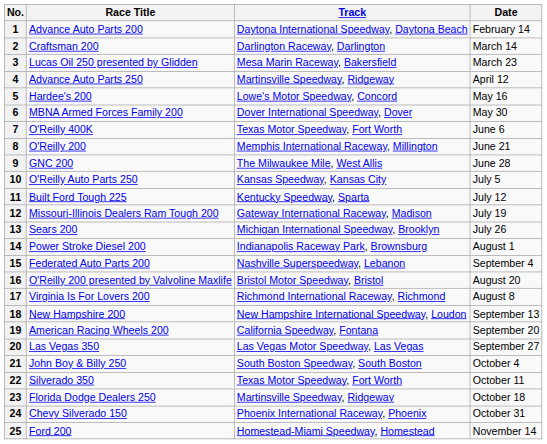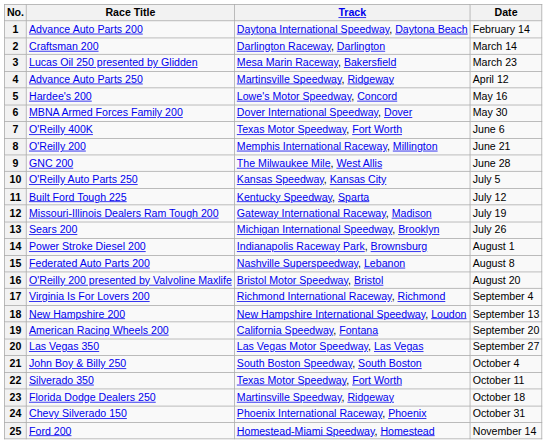15 | Date: September 4 -> August 8
17 | Date: August 8 -> September 4
